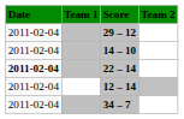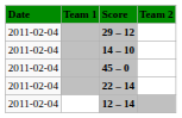+ row: 2011-02-04 | 45 – 0
22 – 14 | Date: bold -> normal
- row: 2011-02-04 | 34 – 7
